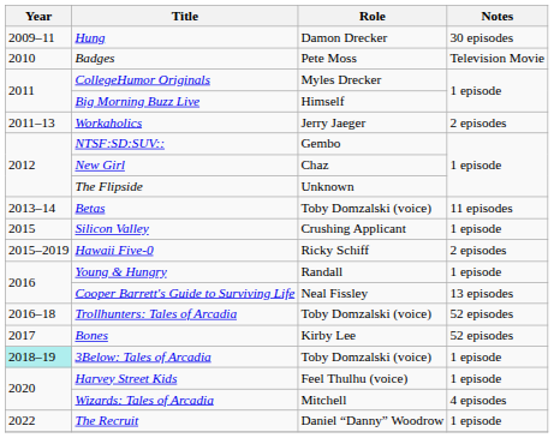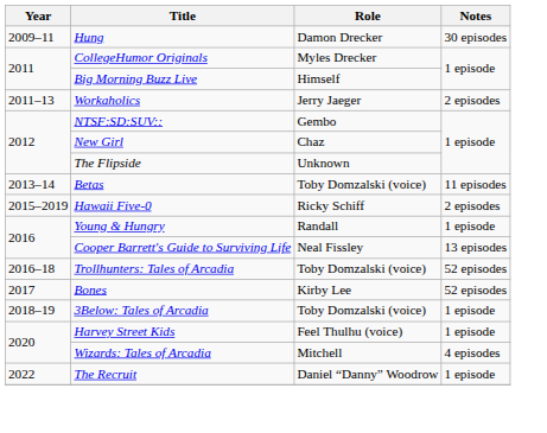- row: 2010 | Badges | Pete Moss | Television Movie
- row: 2015 | Silicon Valley | Crushing Applicant | 1 episode
3Below: Tales of Arcadia | Year: paleturquoise background -> no background
